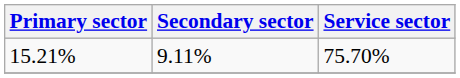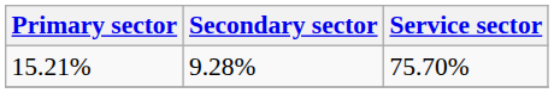15.21% | Secondary sector: 9.11% -> 9.28%
